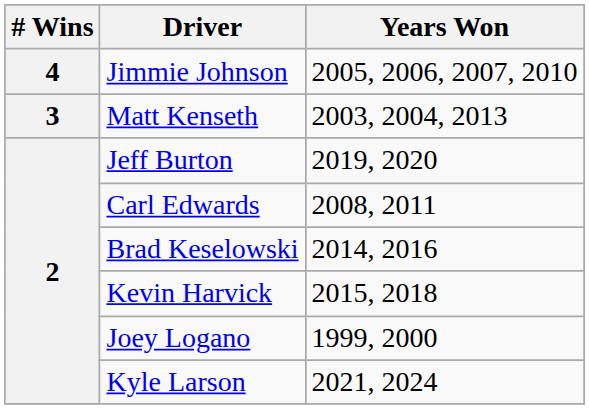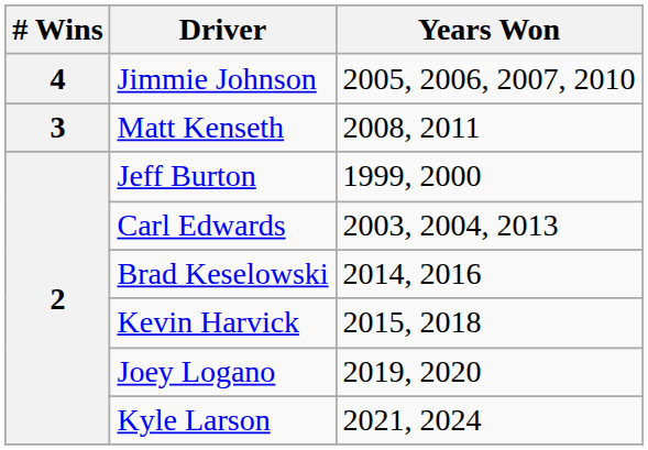Matt Kenseth | Years Won: 2003, 2004, 2013 -> 2008, 2011
Jeff Burton | Years Won: 2019, 2020 -> 1999, 2000
Carl Edwards | Years Won: 2008, 2011 -> 2003, 2004, 2013
Joey Logano | Years Won: 1999, 2000 -> 2019, 2020
